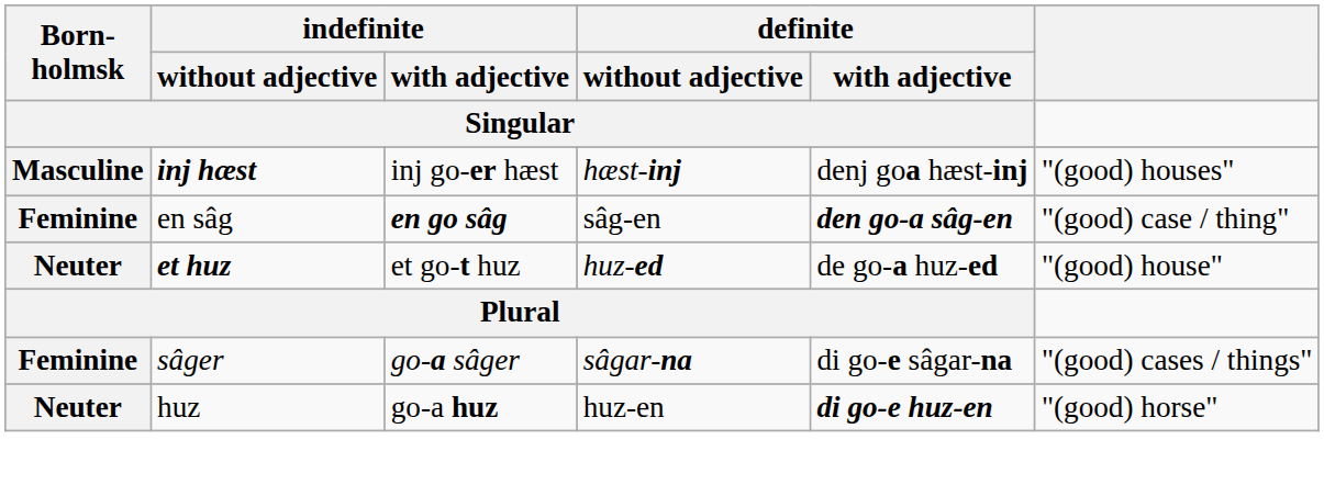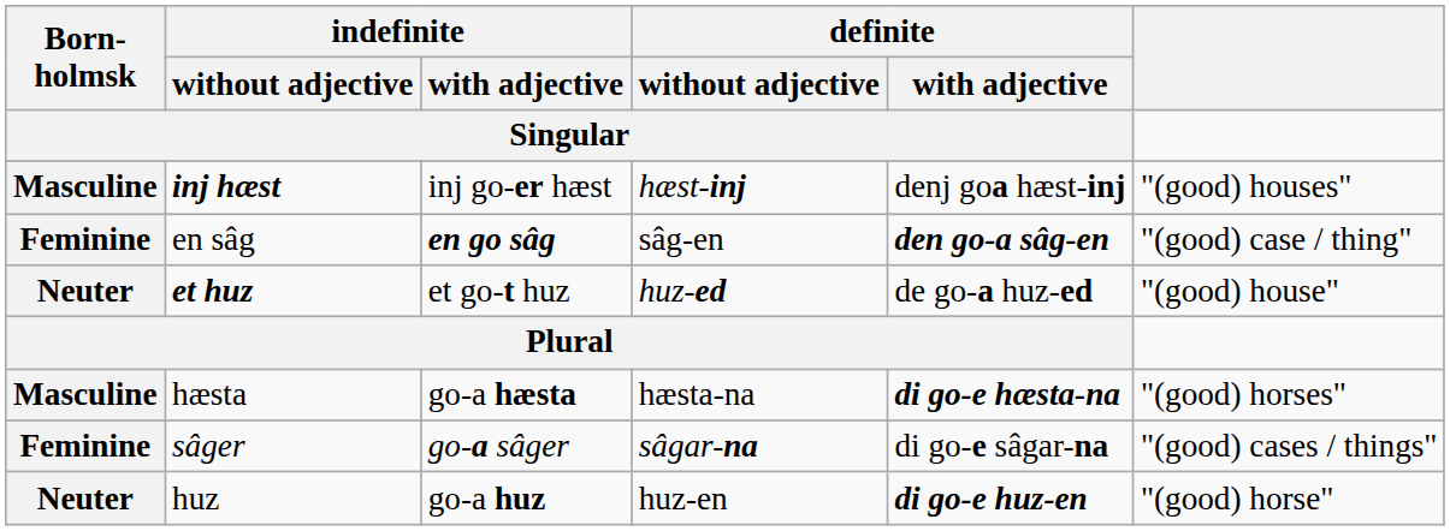+ row: Masculine | hæsta | go-a hæsta | hæsta-na | di go-e hæsta-na | "(good) horses"
